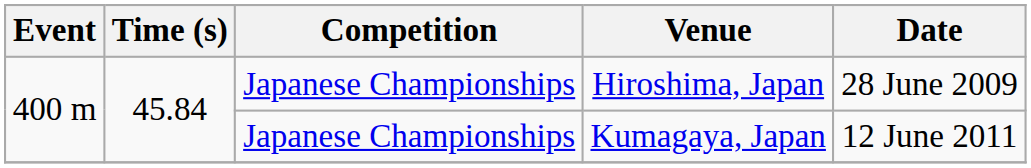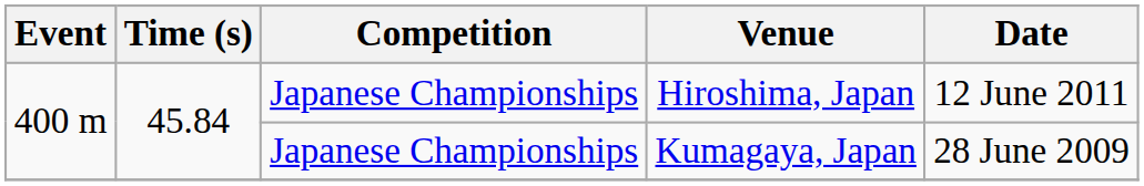Hiroshima, Japan | Date: 28 June 2009 -> 12 June 2011
Kumagaya, Japan | Date: 12 June 2011 -> 28 June 2009
